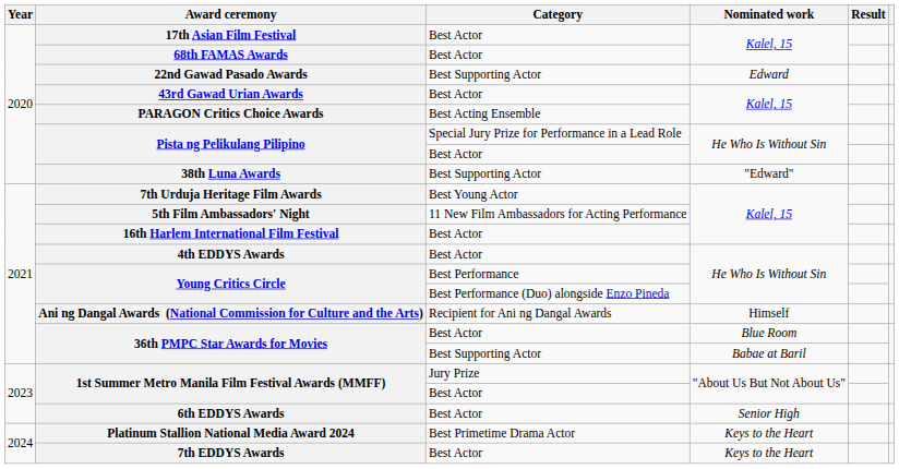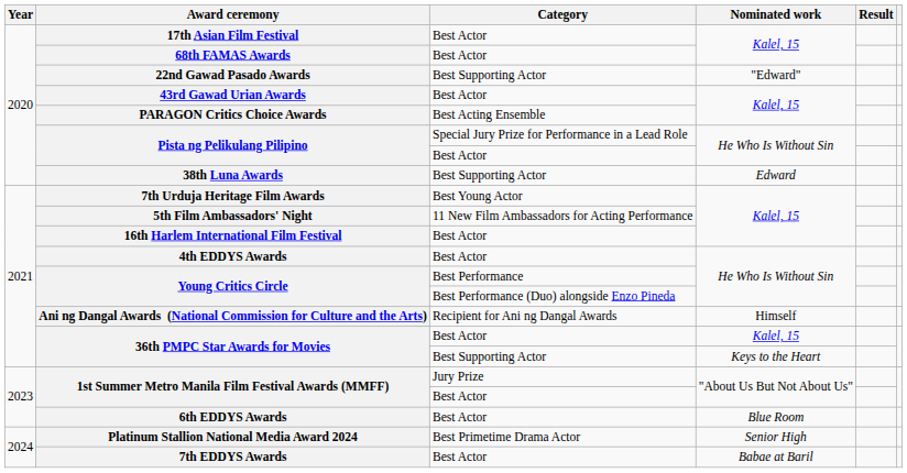22nd Gawad Pasado Awards | Nominated work: Edward -> "Edward"
38th Luna Awards | Nominated work: "Edward" -> Edward
36th PMPC Star Awards for Movies / Best Actor | Nominated work: Blue Room -> Kalel, 15
36th PMPC Star Awards for Movies / Best Supporting Actor | Nominated work: Babae at Baril -> Keys to the Heart
6th EDDYS Awards | Nominated work: Senior High -> Blue Room
Platinum Stallion National Media Award 2024 | Nominated work: Keys to the Heart -> Senior High
7th EDDYS Awards | Nominated work: Keys to the Heart -> Babae at Baril
